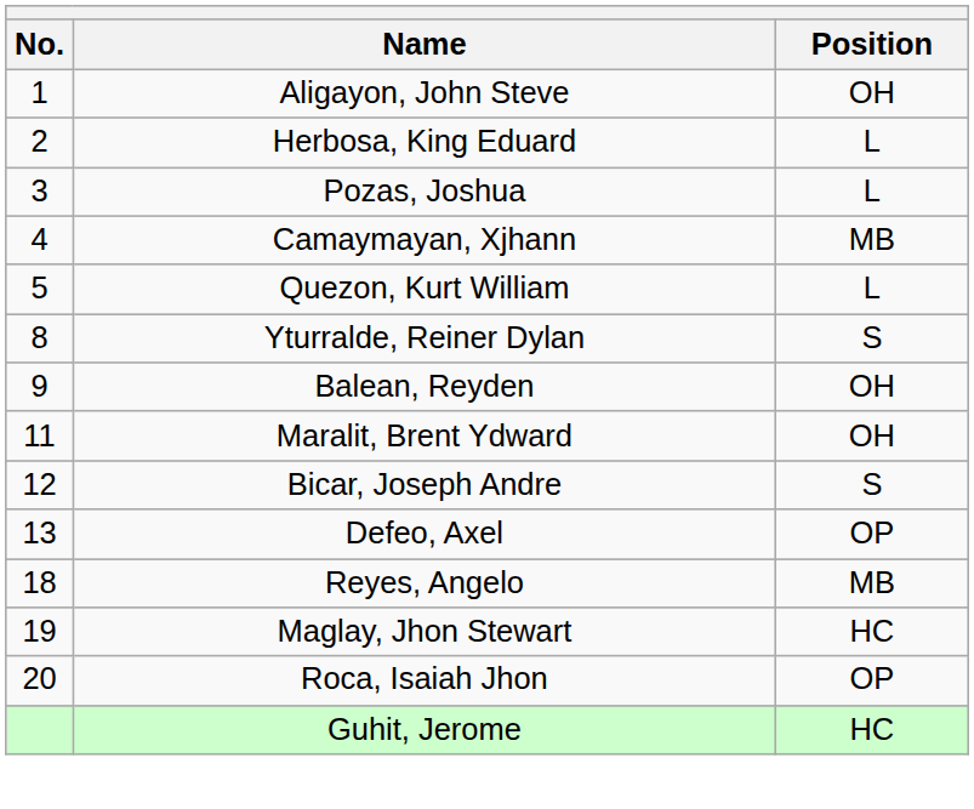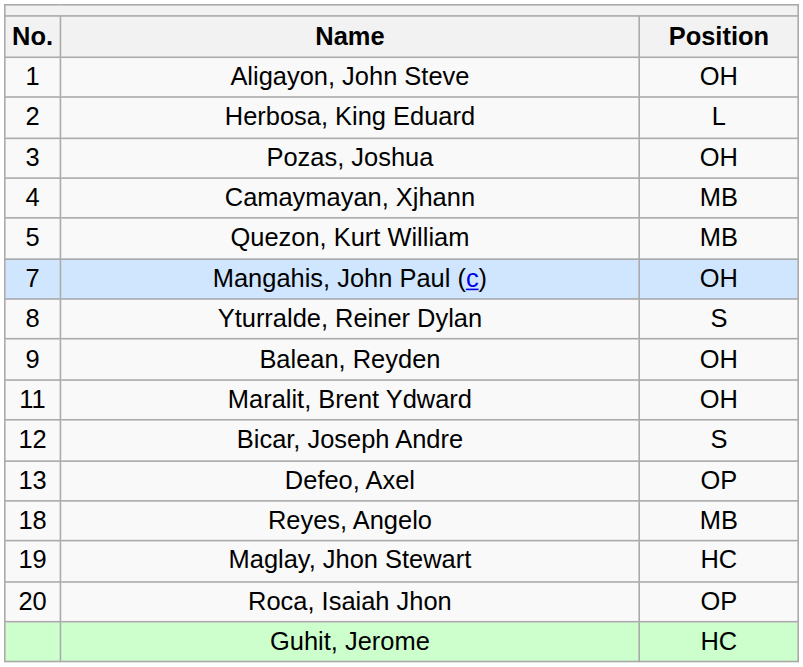Pozas, Joshua | Position: L -> OH
Quezon, Kurt William | Position: L -> MB
+ row: 7 | Mangahis, John Paul (c) | OH
